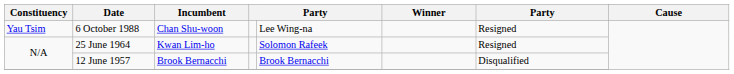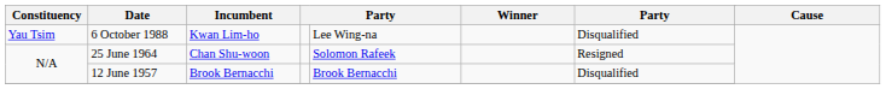6 October 1988 | Incumbent: Chan Shu-woon -> Kwan Lim-ho
6 October 1988 | column 7: Resigned -> Disqualified
25 June 1964 | Incumbent: Kwan Lim-ho -> Chan Shu-woon
